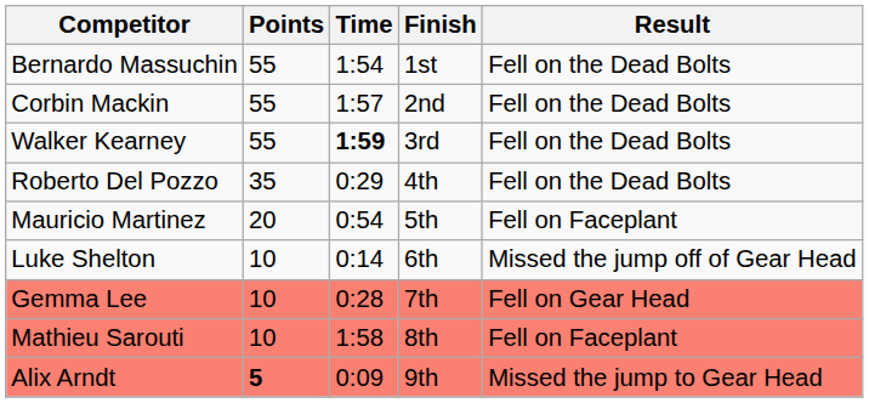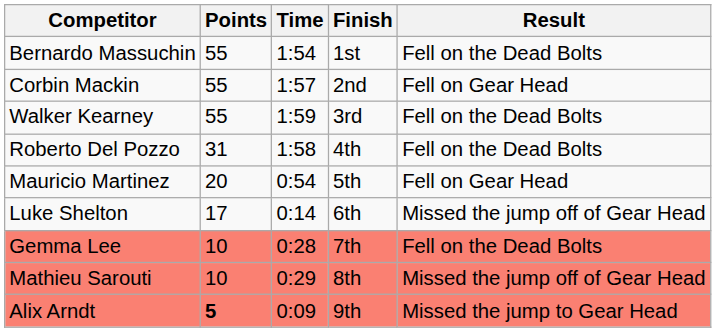Corbin Mackin | Result: Fell on the Dead Bolts -> Fell on Gear Head
Walker Kearney | Time: bold -> normal
Roberto Del Pozzo | Points: 35 -> 31
Roberto Del Pozzo | Time: 0:29 -> 1:58
Mauricio Martinez | Result: Fell on Faceplant -> Fell on Gear Head
Luke Shelton | Points: 10 -> 17
Gemma Lee | Result: Fell on Gear Head -> Fell on the Dead Bolts
Mathieu Sarouti | Time: 1:58 -> 0:29
Mathieu Sarouti | Result: Fell on Faceplant -> Missed the jump off of Gear Head
